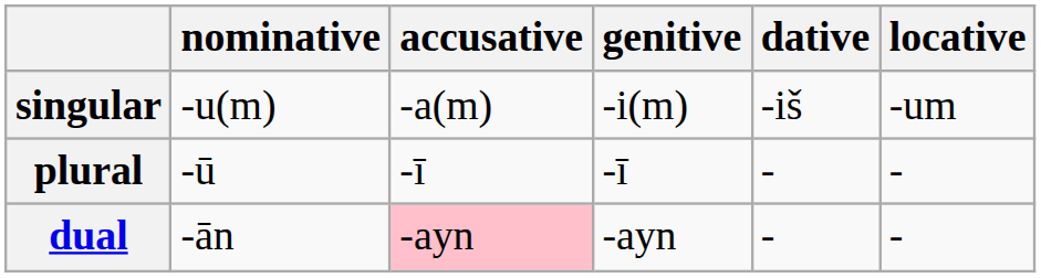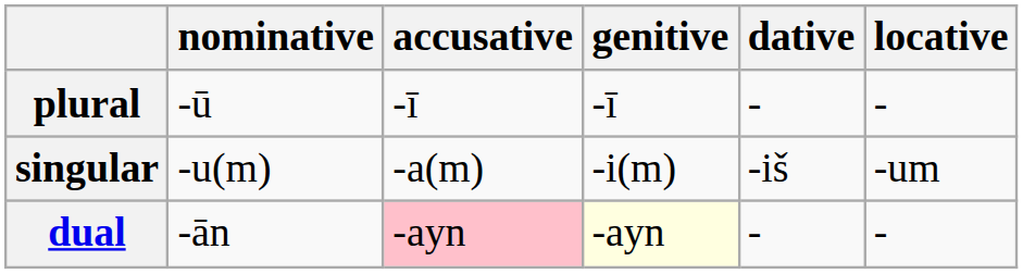rows swapped: singular <-> plural
dual | genitive: no background -> lightyellow background
